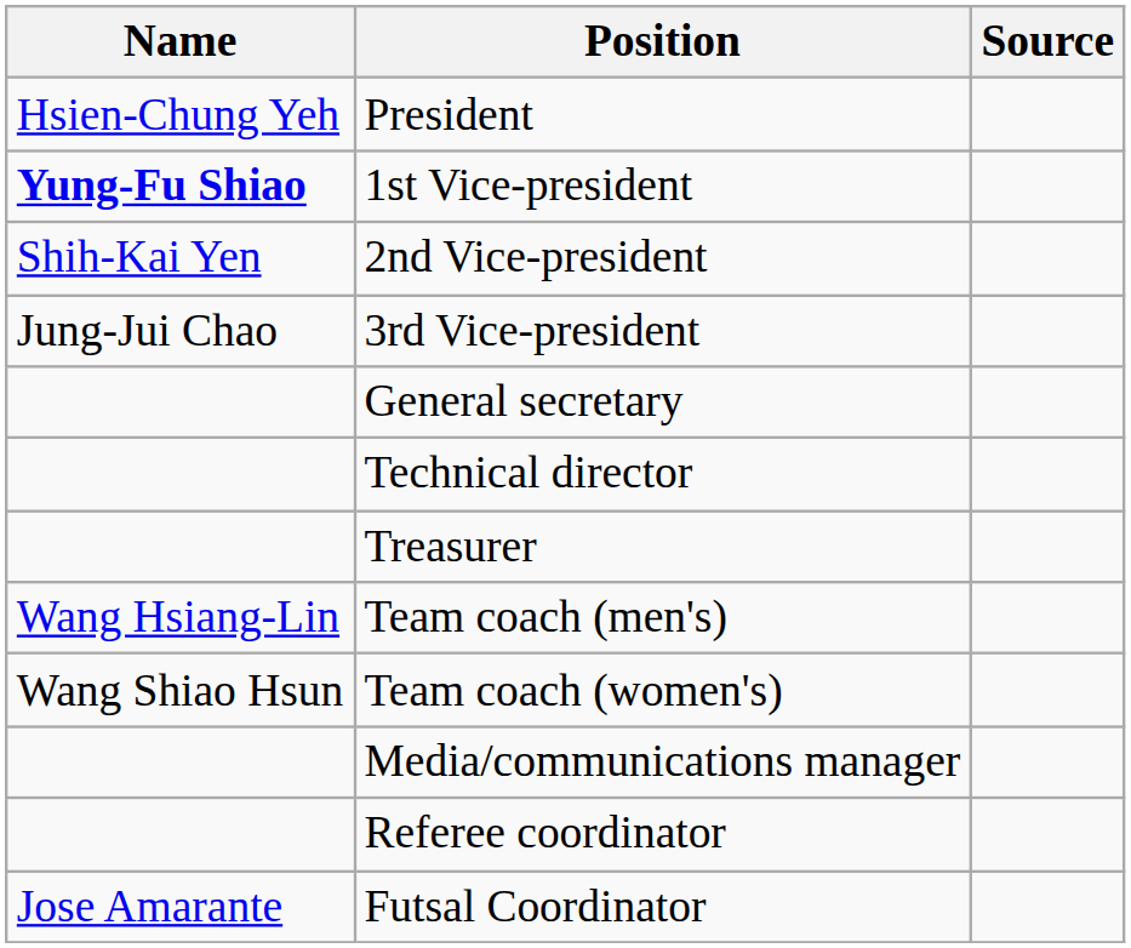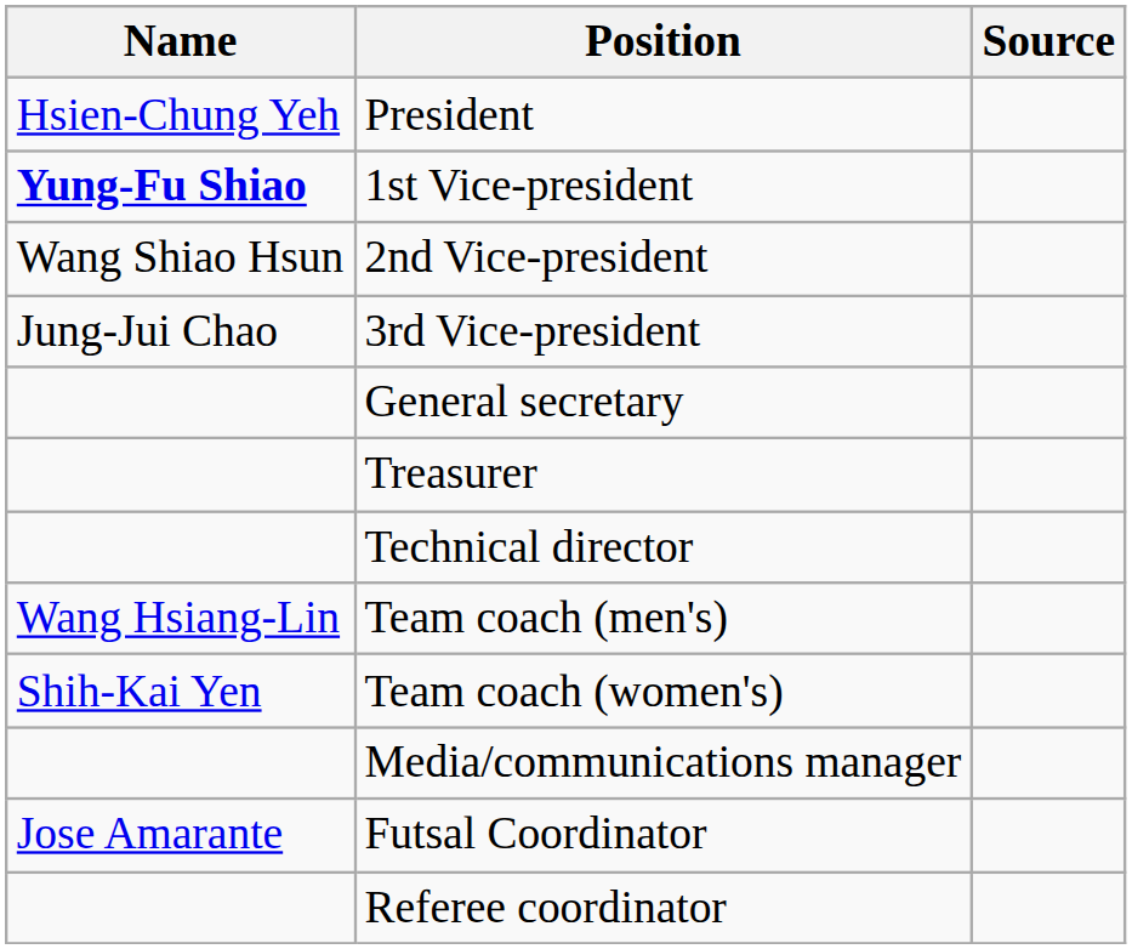2nd Vice-president | Name: Shih-Kai Yen -> Wang Shiao Hsun
rows swapped: Treasurer <-> Technical director
Team coach (women's) | Name: Wang Shiao Hsun -> Shih-Kai Yen
rows swapped: Futsal Coordinator <-> Referee coordinator
